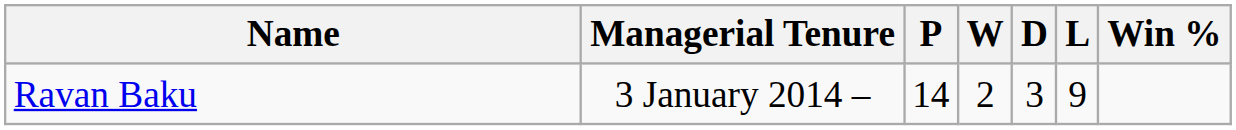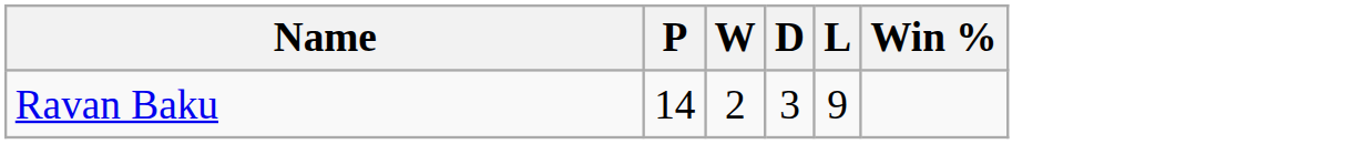- column: Managerial Tenure | 3 January 2014 –
